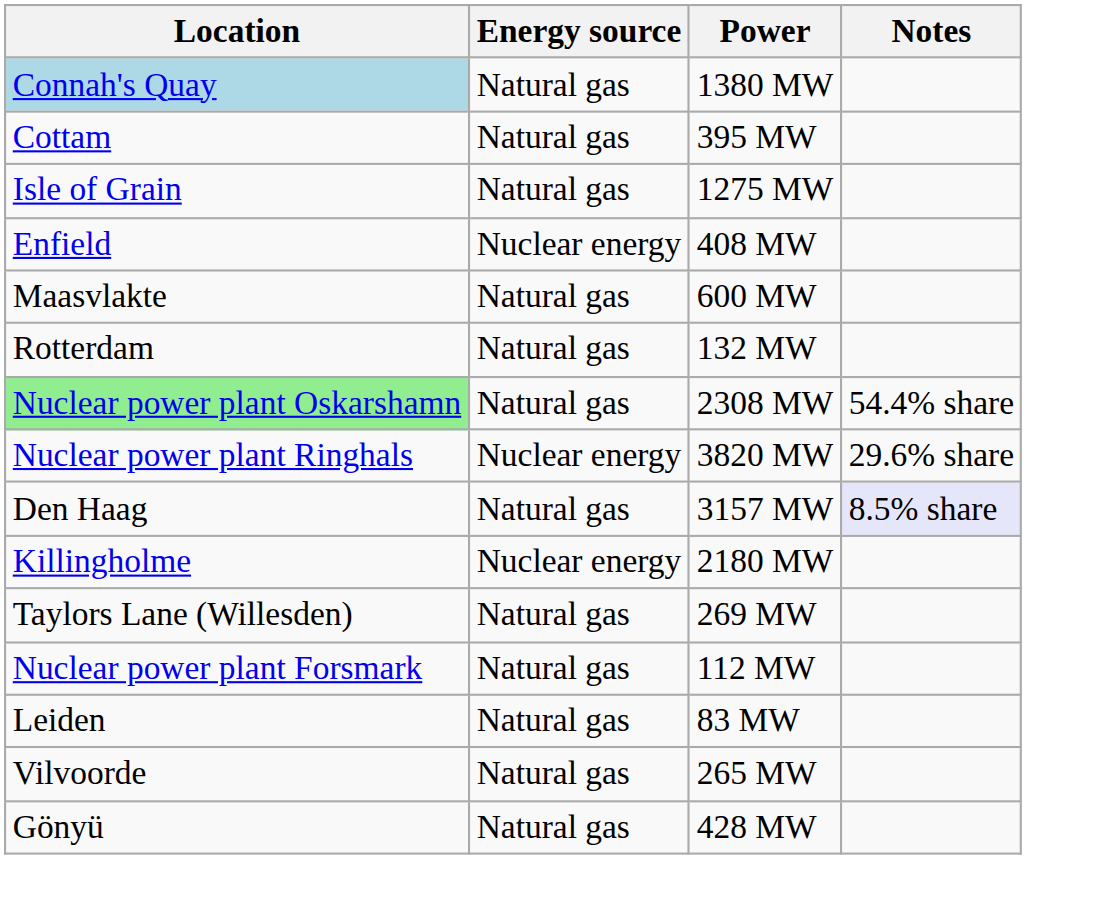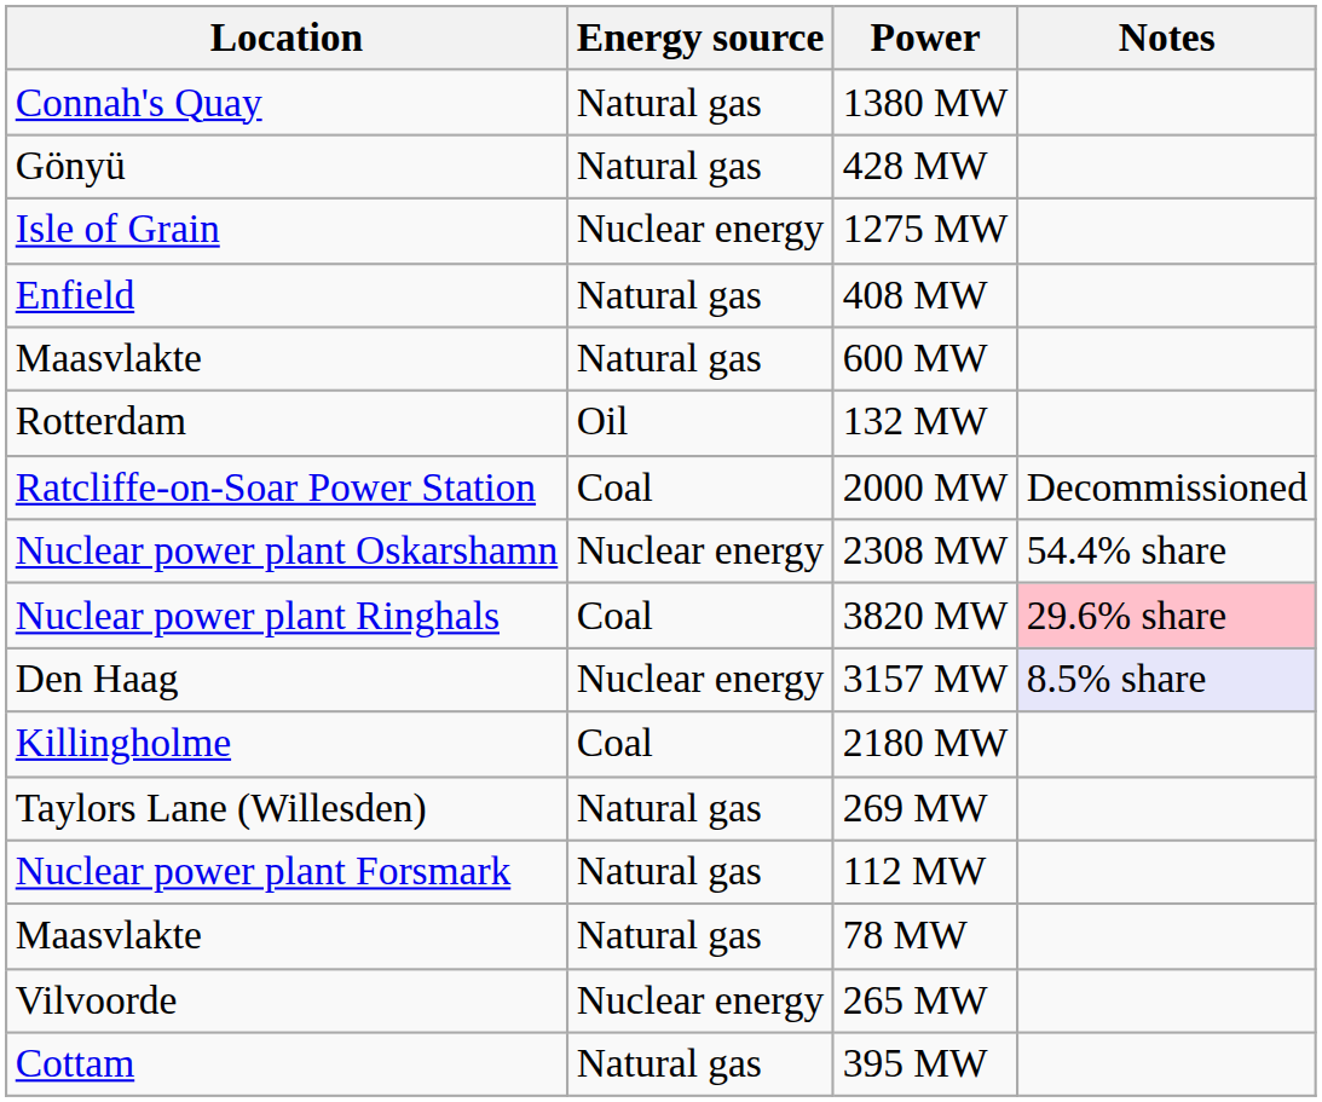1380 MW | Location: lightblue background -> no background
rows swapped: 395 MW <-> 428 MW
1275 MW | Energy source: Natural gas -> Nuclear energy
408 MW | Energy source: Nuclear energy -> Natural gas
132 MW | Energy source: Natural gas -> Oil
+ row: Ratcliffe-on-Soar Power Station | Coal | 2000 MW | Decommissioned
2308 MW | Location: lightgreen background -> no background
2308 MW | Energy source: Natural gas -> Nuclear energy
3820 MW | Energy source: Nuclear energy -> Coal
3820 MW | Notes: no background -> pink background
3157 MW | Energy source: Natural gas -> Nuclear energy
2180 MW | Energy source: Nuclear energy -> Coal
- row: Leiden | Natural gas | 83 MW
+ row: Maasvlakte | Natural gas | 78 MW
265 MW | Energy source: Natural gas -> Nuclear energy
